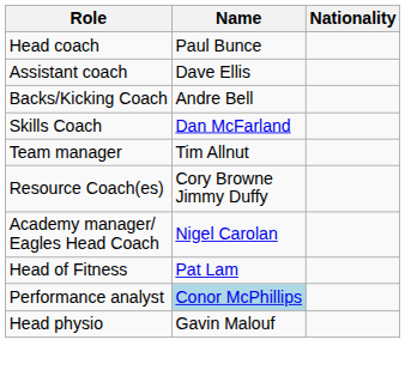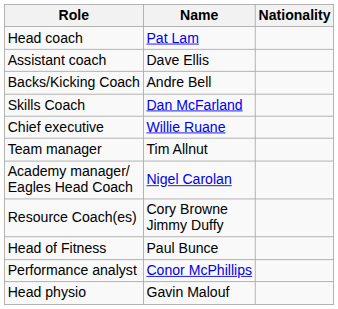Head coach | Name: Paul Bunce -> Pat Lam
+ row: Chief executive | Willie Ruane
rows swapped: Academy manager/ Eagles Head Coach <-> Resource Coach(es)
Head of Fitness | Name: Pat Lam -> Paul Bunce
Performance analyst | Name: lightblue background -> no background
